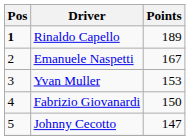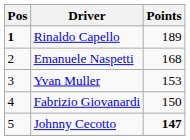Emanuele Naspetti | Points: 167 -> 168
Johnny Cecotto | Points: normal -> bold
